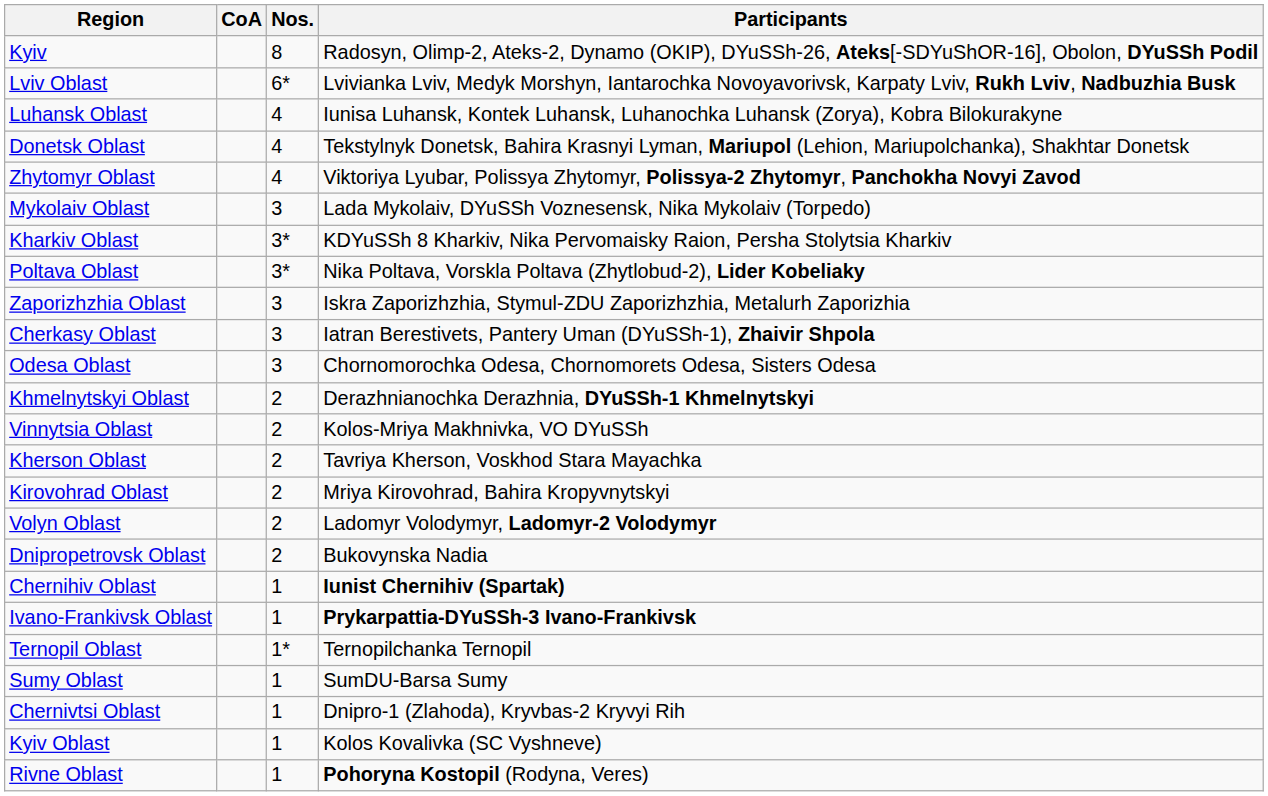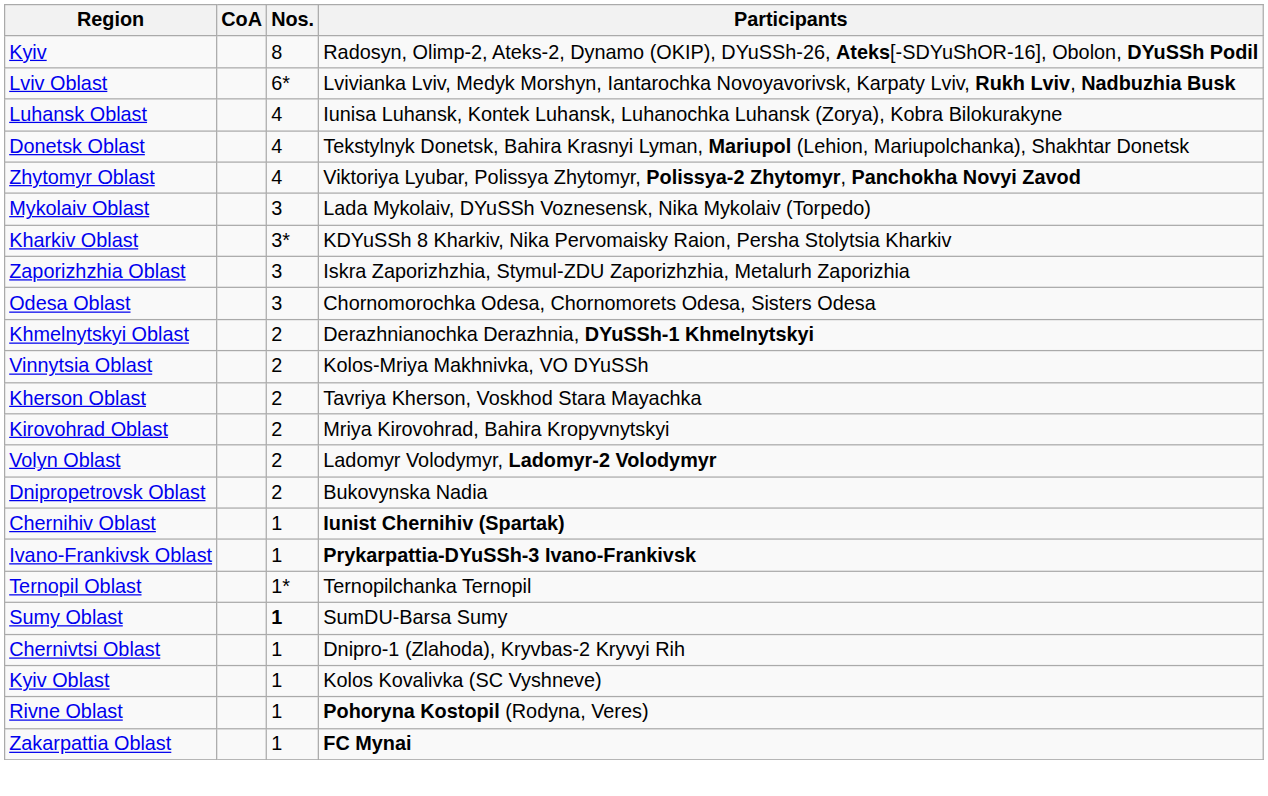- row: Poltava Oblast | 3* | Nika Poltava, Vorskla Poltava (Zhytlobud-2), Lider Kobeliaky
- row: Cherkasy Oblast | 3 | Iatran Berestivets, Pantery Uman (DYuSSh-1), Zhaivir Shpola
Sumy Oblast | Nos.: normal -> bold
+ row: Zakarpattia Oblast | 1 | FC Mynai
